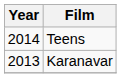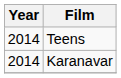Karanavar | Year: 2013 -> 2014
